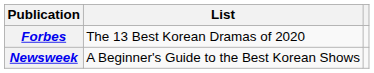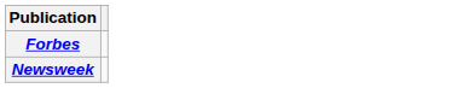- column: List | The 13 Best Korean Dramas of 2020 | A Beginner's Guide to the Best Korean Shows
